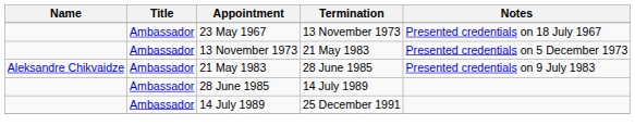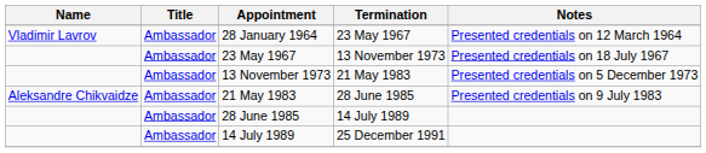+ row: Vladimir Lavrov | Ambassador | 28 January 1964 | 23 May 1967 | Presented credentials on 12 March 1964
